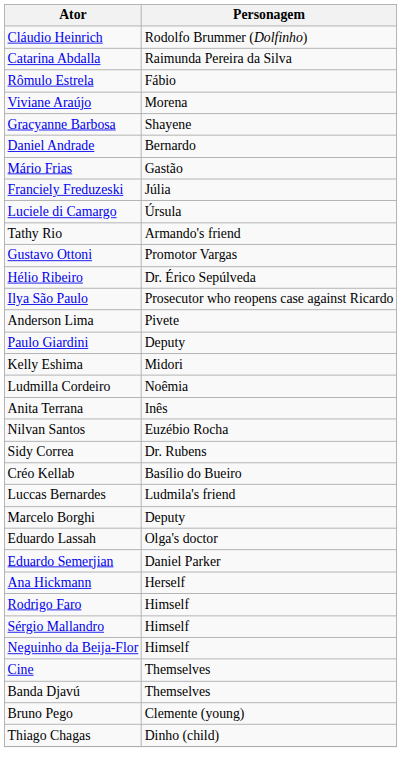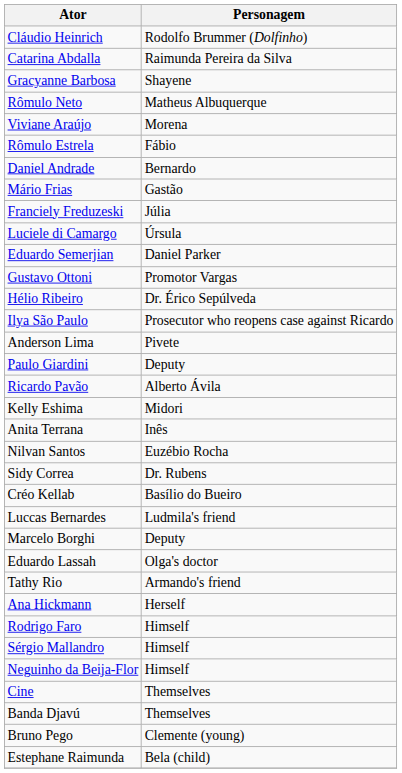rows swapped: Rômulo Estrela <-> Gracyanne Barbosa
+ row: Rômulo Neto | Matheus Albuquerque
rows swapped: Eduardo Semerjian <-> Tathy Rio
+ row: Ricardo Pavão | Alberto Ávila
- row: Ludmilla Cordeiro | Noêmia
+ row: Estephane Raimunda | Bela (child)
- row: Thiago Chagas | Dinho (child)
